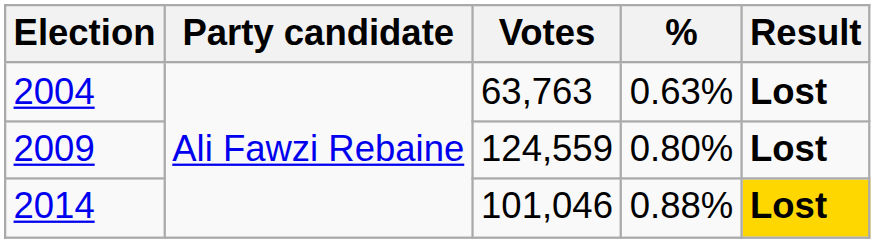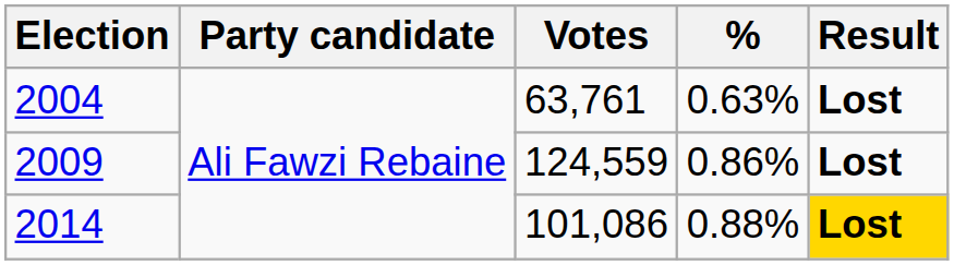2004 | Votes: 63,763 -> 63,761
2009 | %: 0.80% -> 0.86%
2014 | Votes: 101,046 -> 101,086
